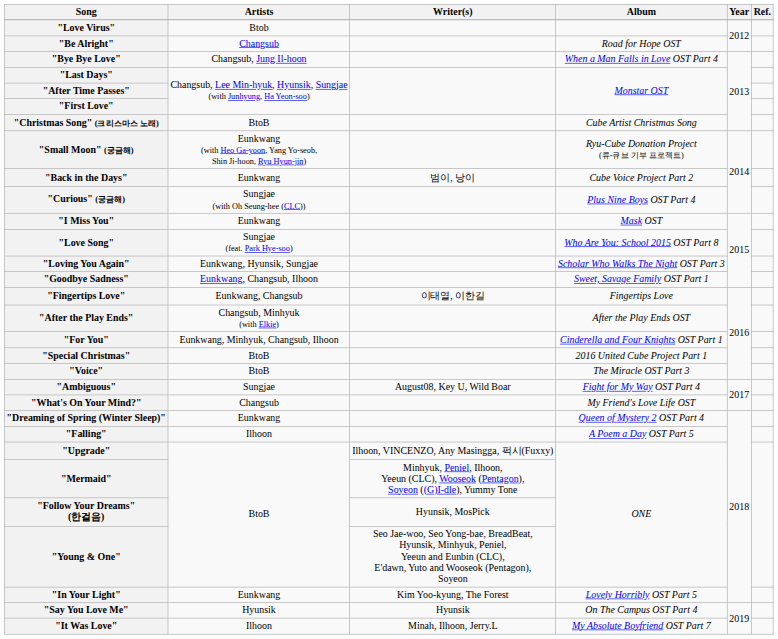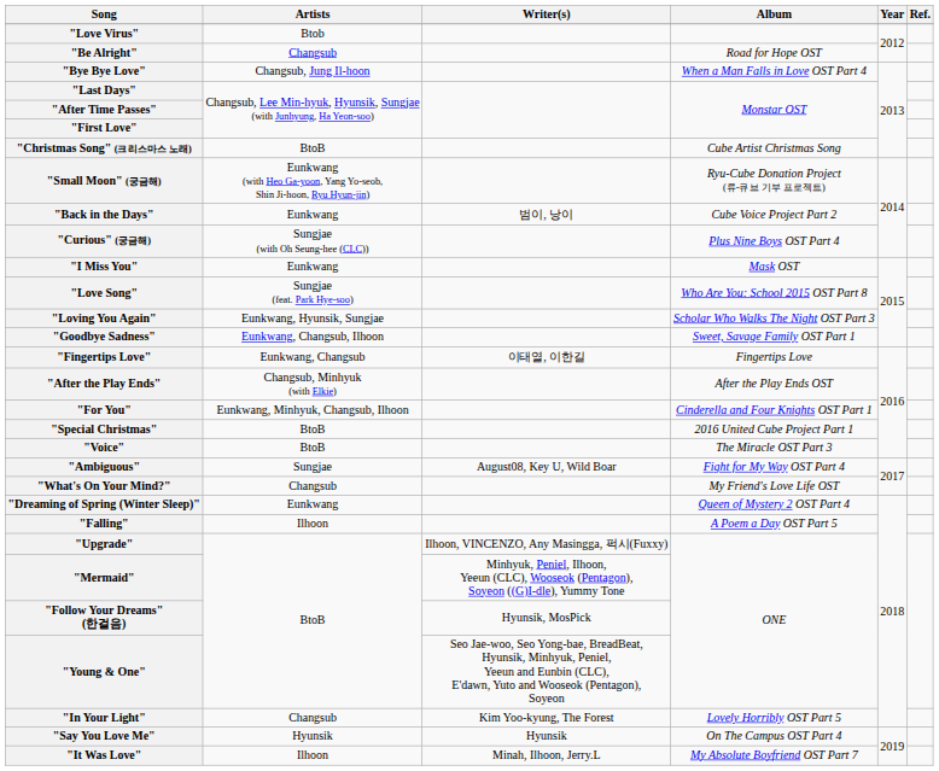"In Your Light" | Artists: Eunkwang -> Changsub
